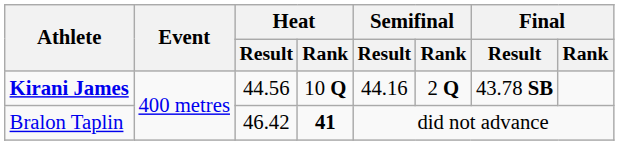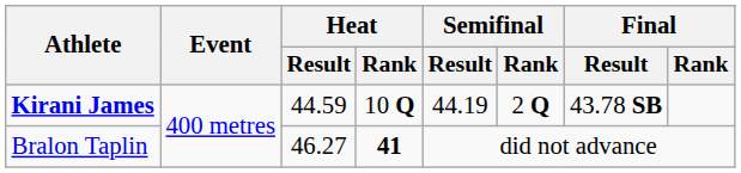Kirani James | Heat / Result: 44.56 -> 44.59
Kirani James | Semifinal / Result: 44.16 -> 44.19
Bralon Taplin | Heat / Result: 46.42 -> 46.27
